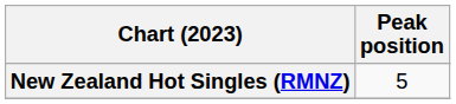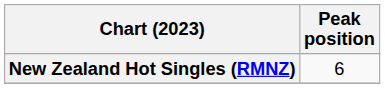New Zealand Hot Singles (RMNZ) | Peak position: 5 -> 6
